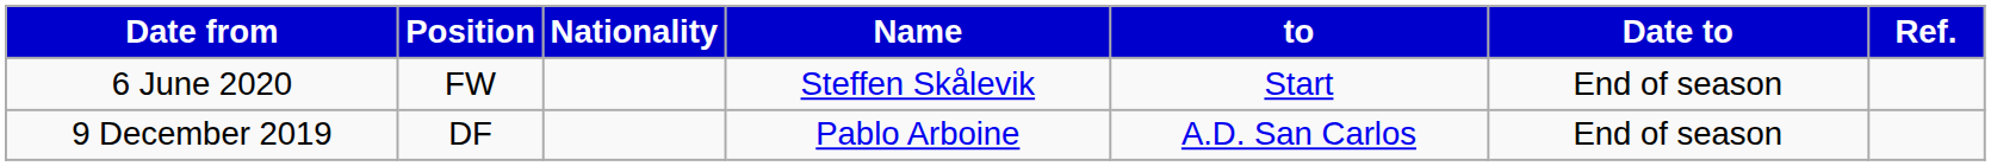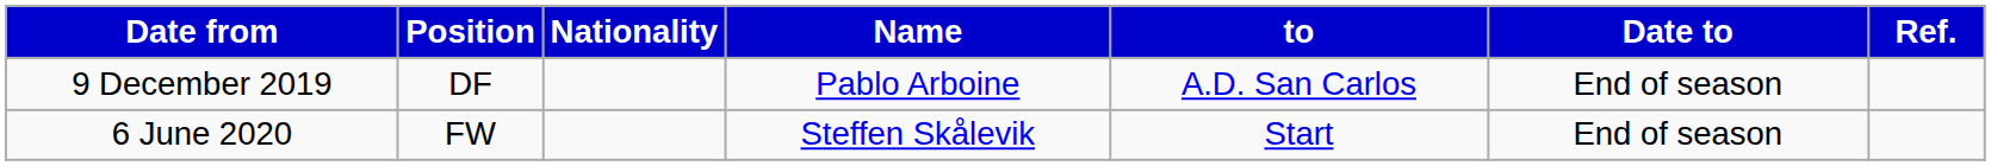rows swapped: 9 December 2019 <-> 6 June 2020
